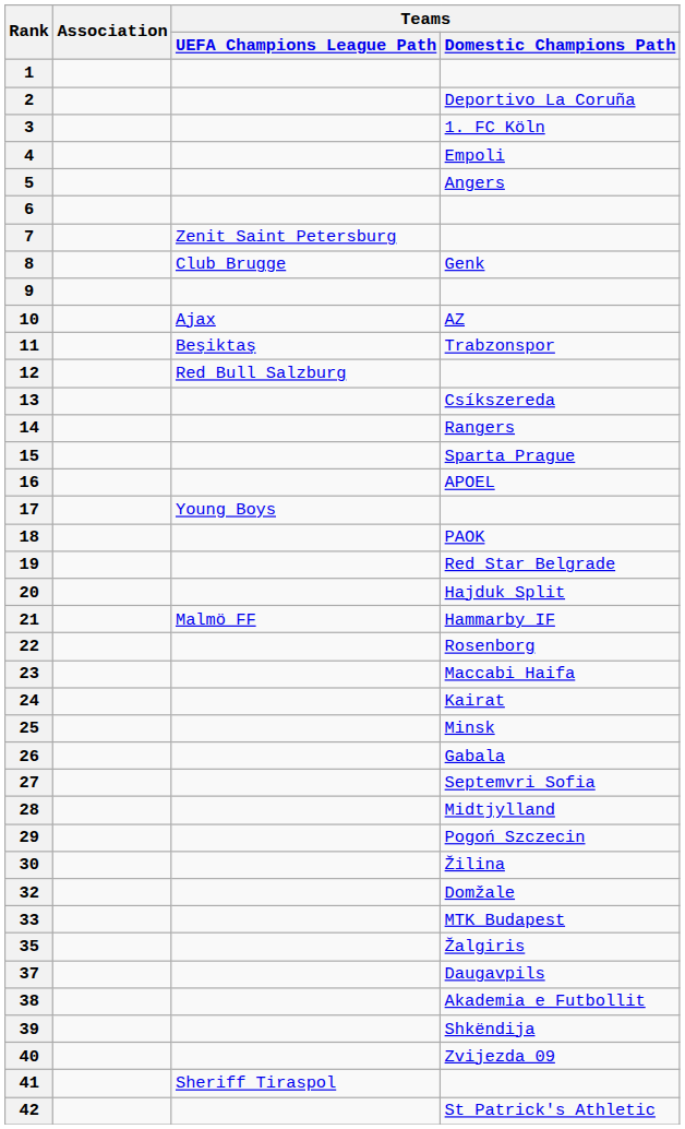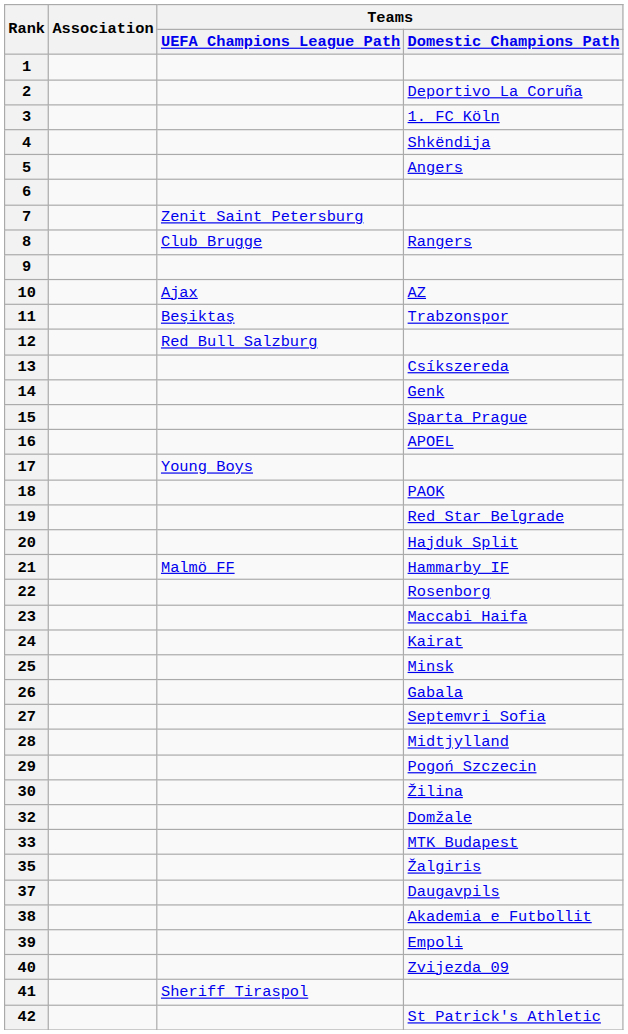4 | Teams / Domestic Champions Path: Empoli -> Shkëndija
8 | Teams / Domestic Champions Path: Genk -> Rangers
14 | Teams / Domestic Champions Path: Rangers -> Genk
39 | Teams / Domestic Champions Path: Shkëndija -> Empoli
